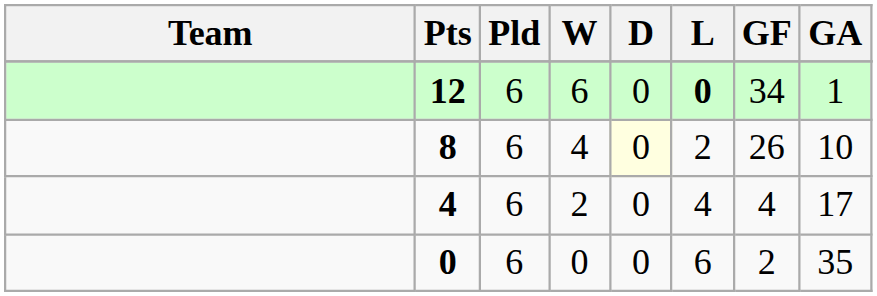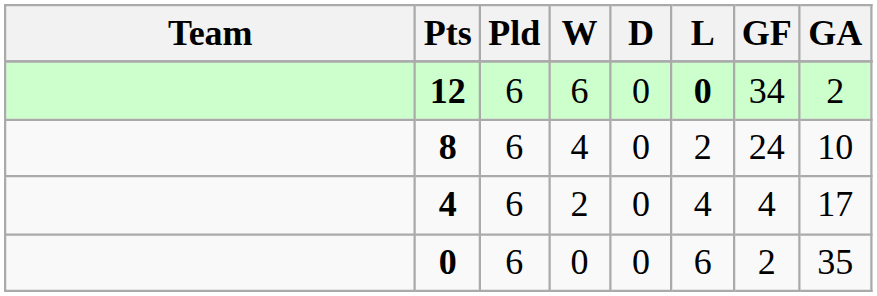12 | GA: 1 -> 2
8 | D: lightyellow background -> no background
8 | GF: 26 -> 24
